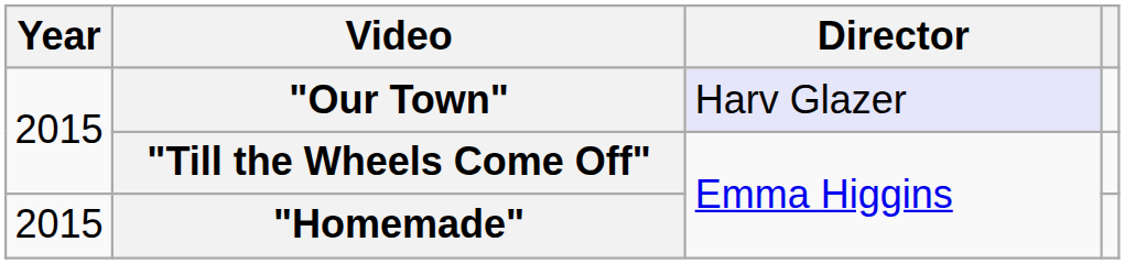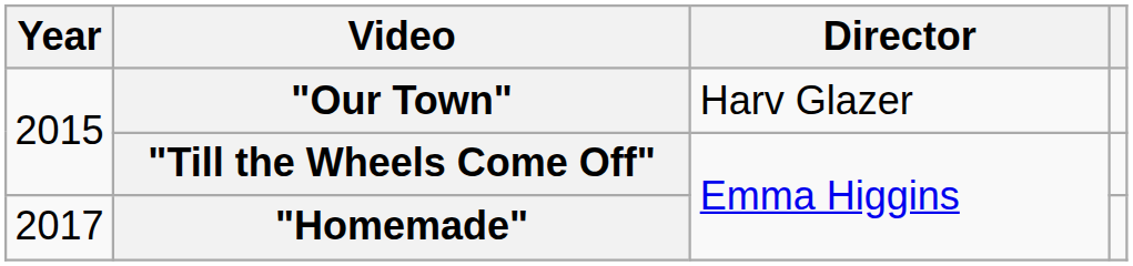"Our Town" | Director: lavender background -> no background
"Homemade" | Year: 2015 -> 2017
